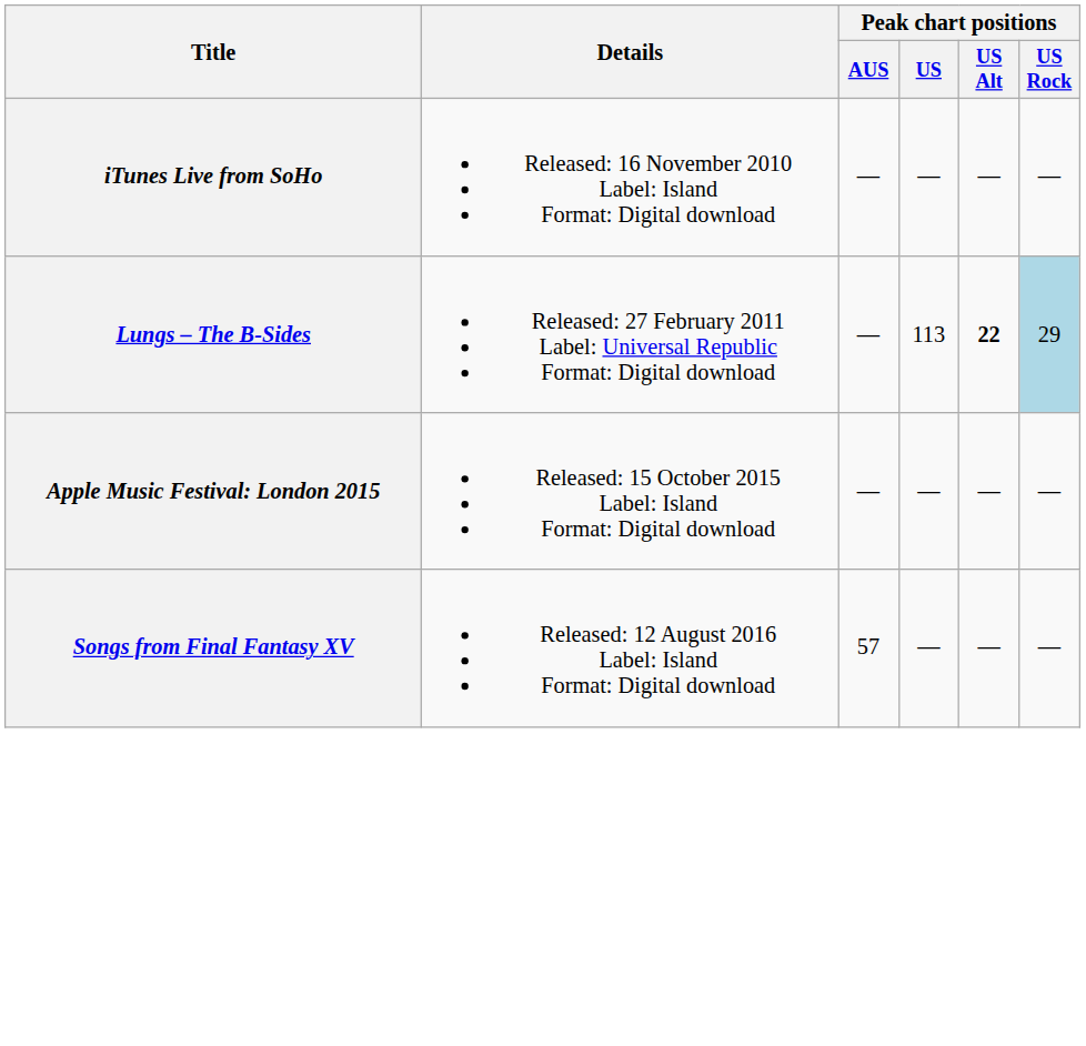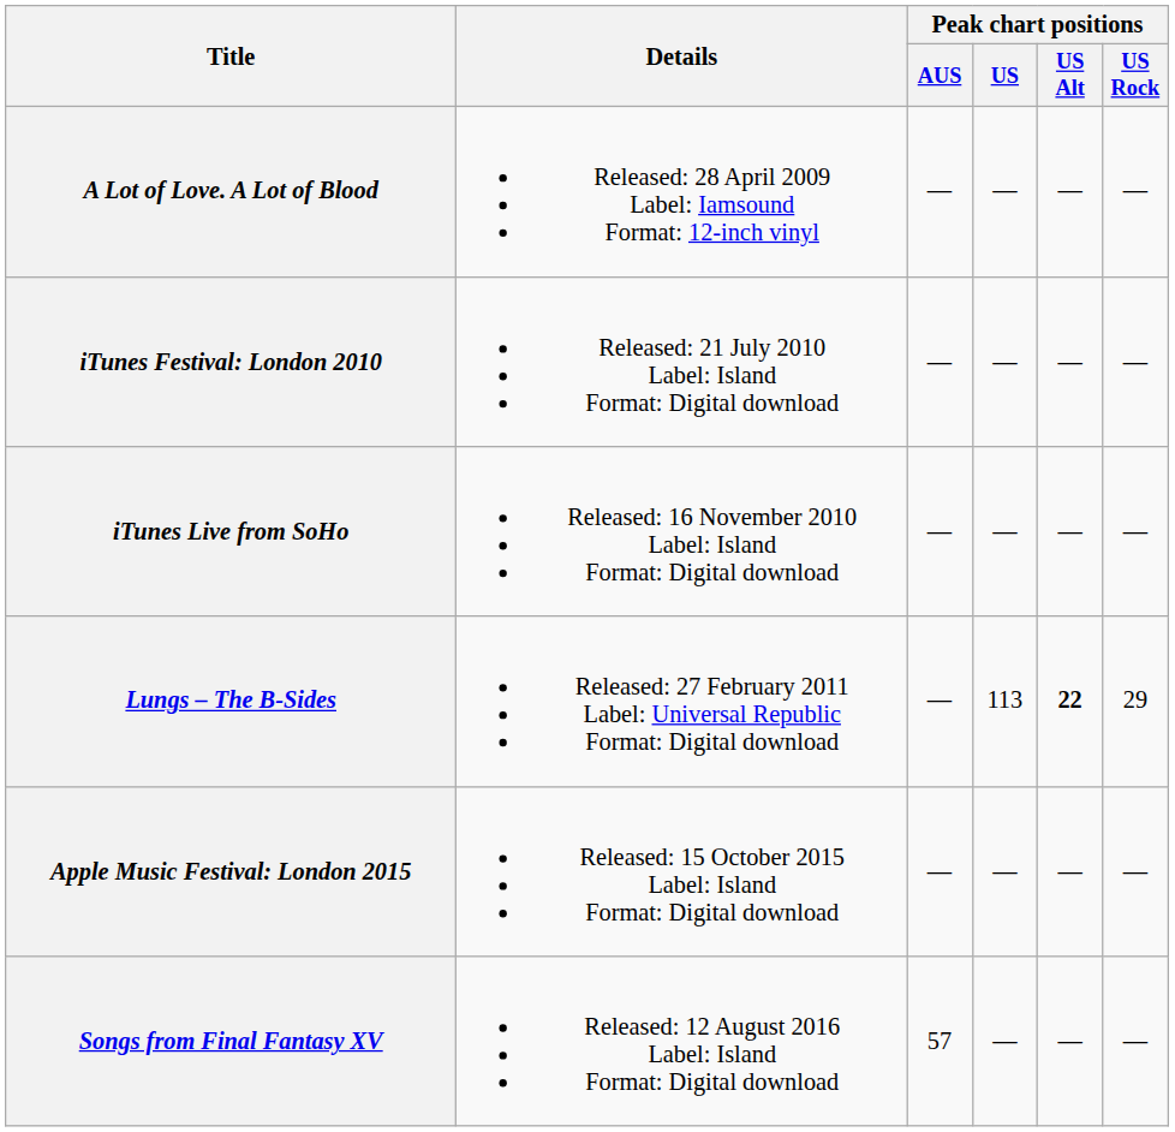+ row: A Lot of Love. A Lot of Blood | Released: 28 April 2009 Label: Iamsound Format: 12-inch vinyl | — | — | — | —
+ row: iTunes Festival: London 2010 | Released: 21 July 2010 Label: Island Format: Digital download | — | — | — | —
Lungs – The B-Sides | Peak chart positions / US Rock: lightblue background -> no background
